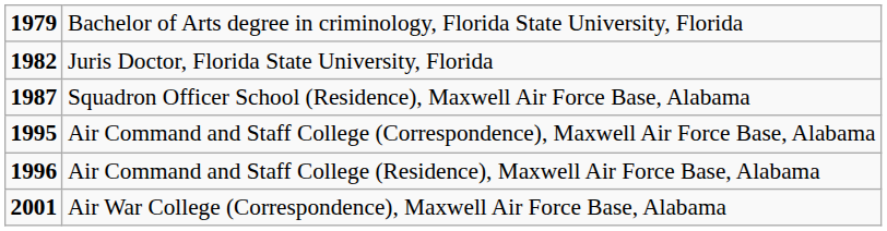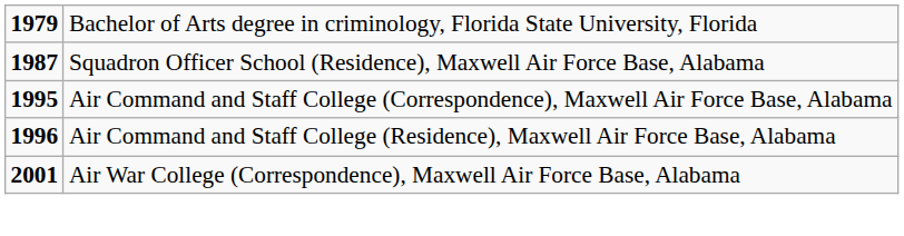- row: 1982 | Juris Doctor, Florida State University, Florida
